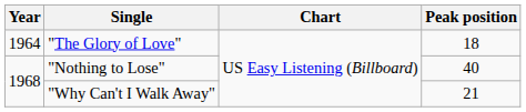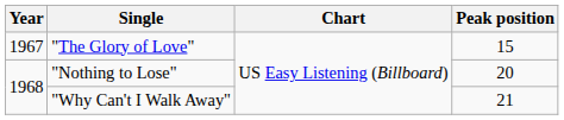"The Glory of Love" | Year: 1964 -> 1967
"The Glory of Love" | Peak position: 18 -> 15
"Nothing to Lose" | Peak position: 40 -> 20
